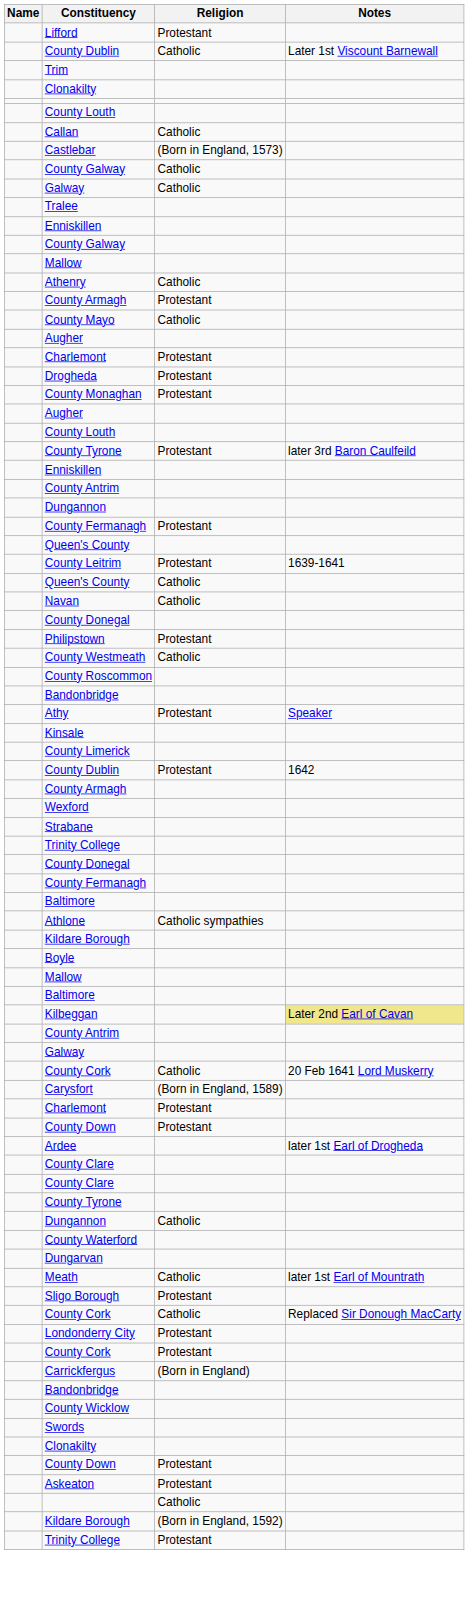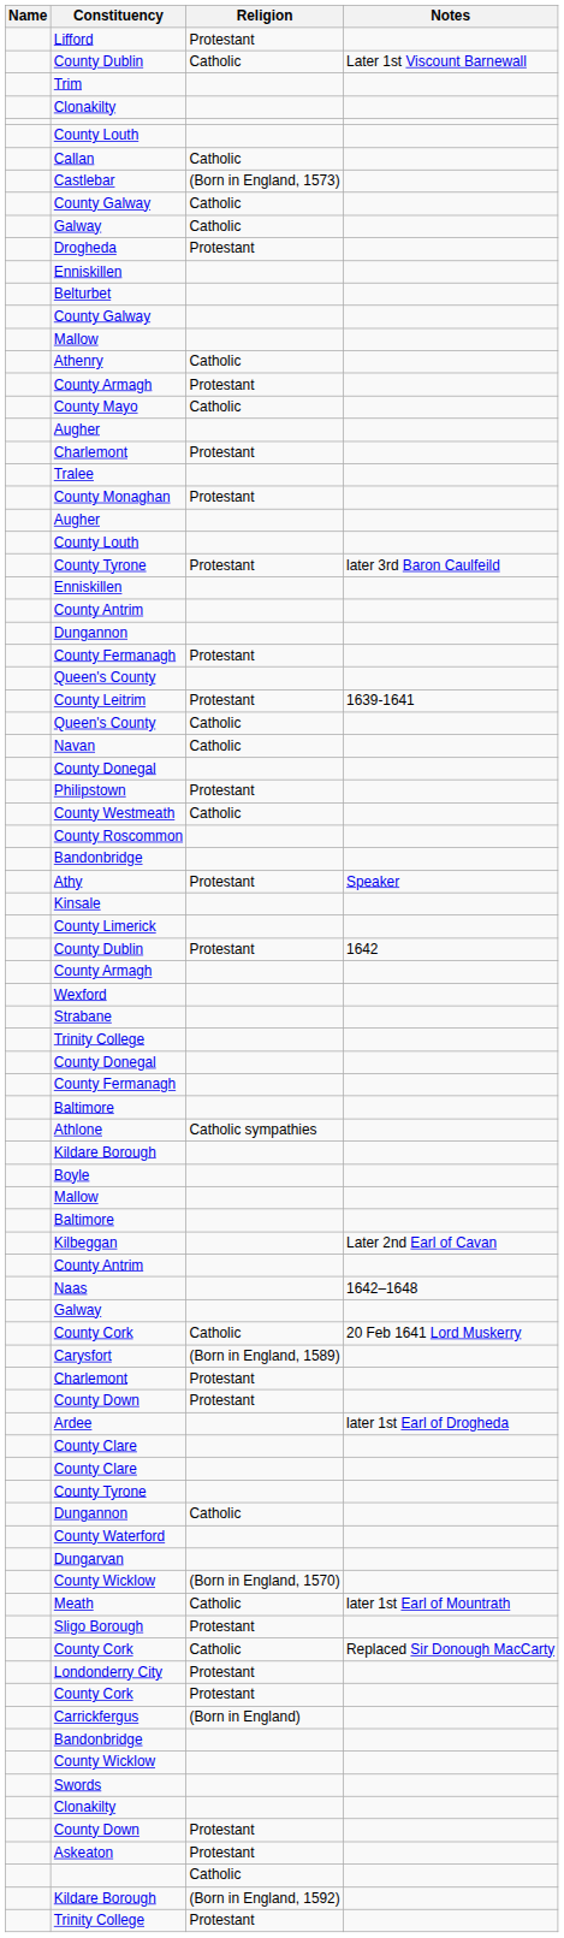rows swapped: Tralee <-> Drogheda
+ row: Belturbet
Kilbeggan | Notes: khaki background -> no background
+ row: Naas | 1642–1648
+ row: County Wicklow | (Born in England, 1570)
